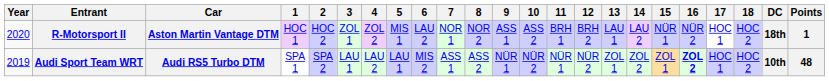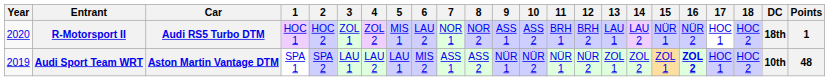R-Motorsport II | Car: Aston Martin Vantage DTM -> Audi RS5 Turbo DTM
Audi Sport Team WRT | Car: Audi RS5 Turbo DTM -> Aston Martin Vantage DTM
